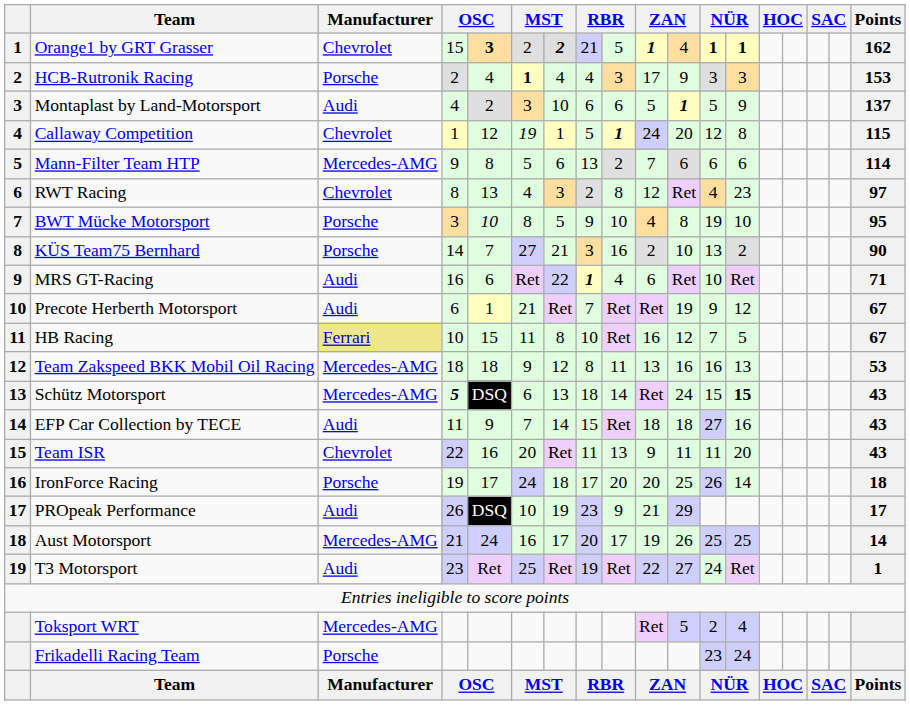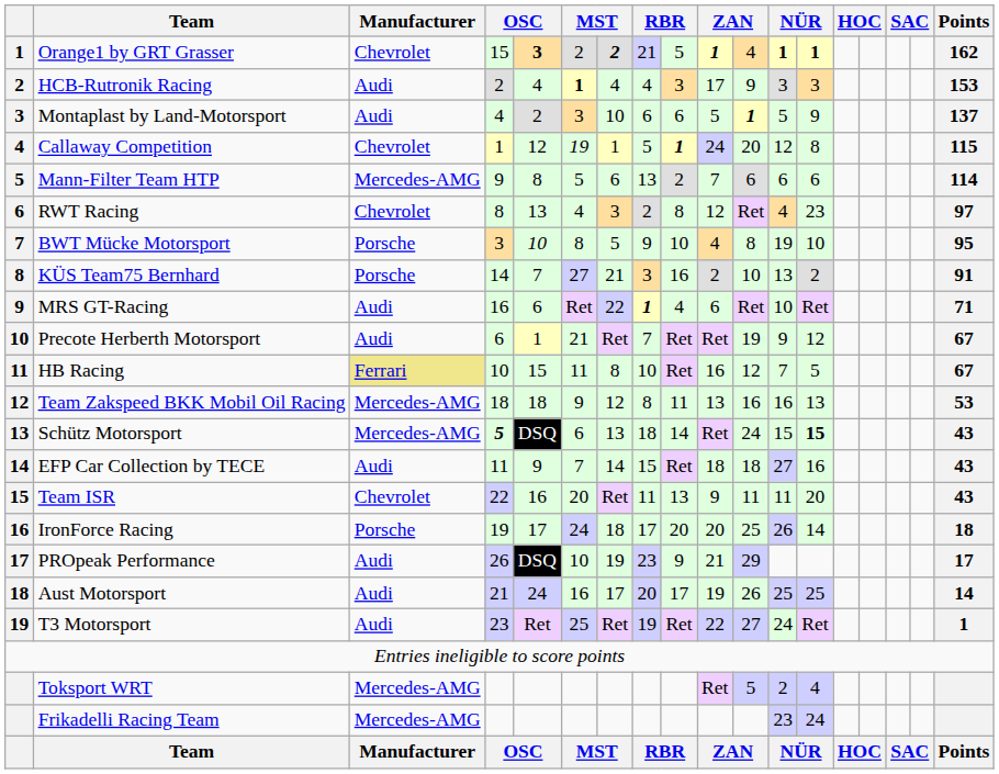HCB-Rutronik Racing | Manufacturer: Porsche -> Audi
KÜS Team75 Bernhard | Points: 90 -> 91
Aust Motorsport | Manufacturer: Mercedes-AMG -> Audi
Frikadelli Racing Team | Manufacturer: Porsche -> Mercedes-AMG
